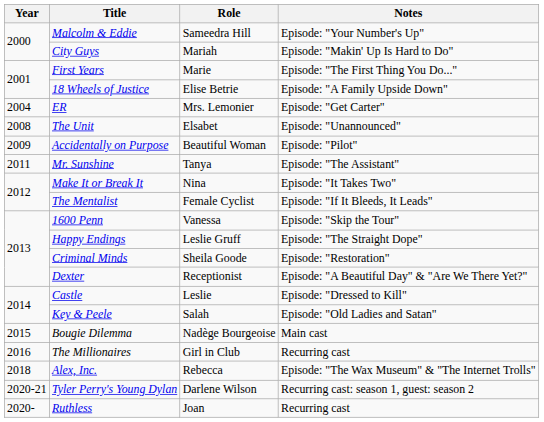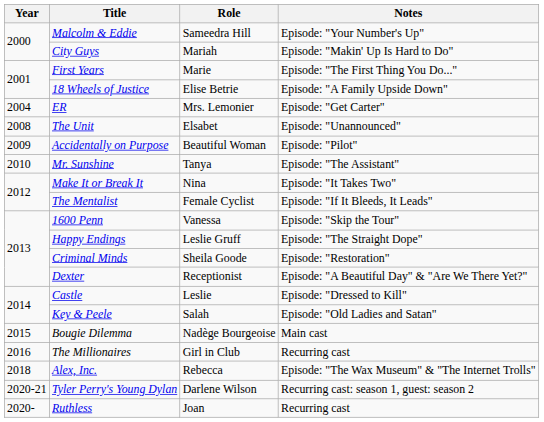Mr. Sunshine | Year: 2011 -> 2010
